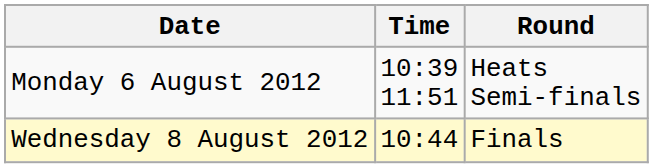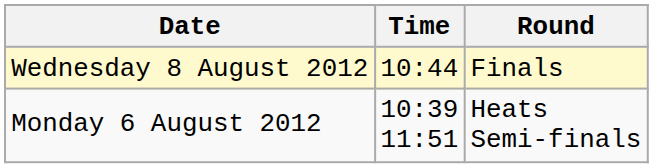rows swapped: Monday 6 August 2012 <-> Wednesday 8 August 2012
